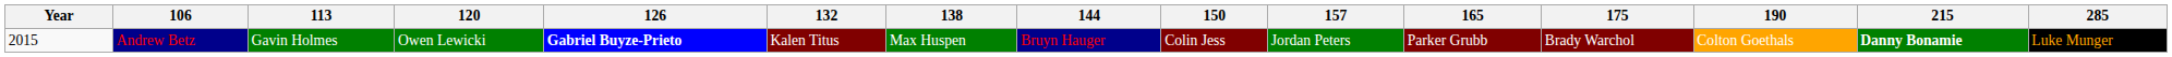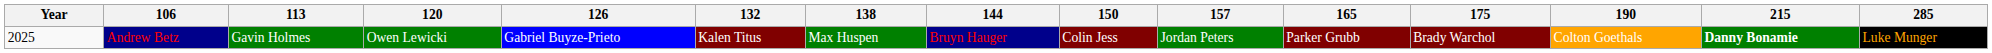Andrew Betz | Year: 2015 -> 2025
Andrew Betz | 126: bold -> normal
